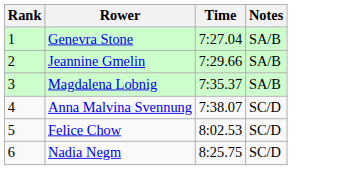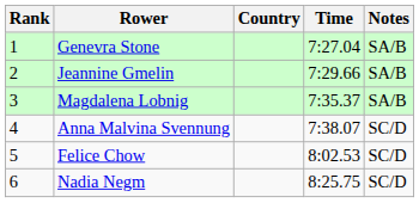+ column: Country
